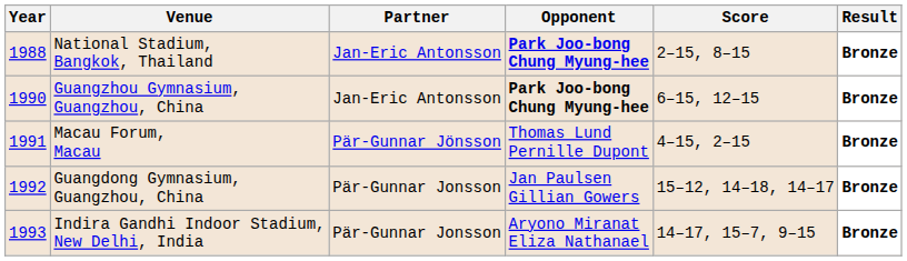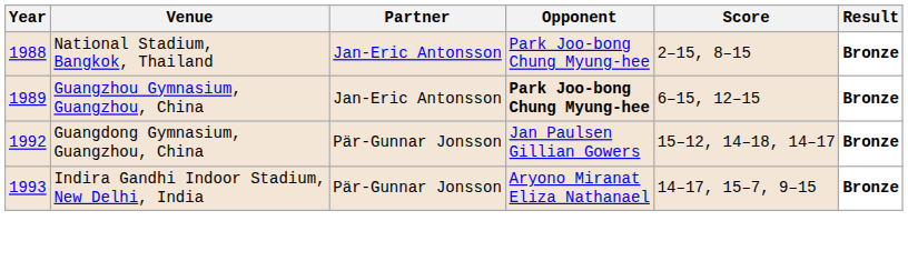National Stadium, Bangkok, Thailand | Opponent: bold -> normal
Guangzhou Gymnasium, Guangzhou, China | Year: 1990 -> 1989
- row: 1991 | Macau Forum, Macau | Pär-Gunnar Jönsson | Thomas Lund Pernille Dupont | 4–15, 2–15 | Bronze
